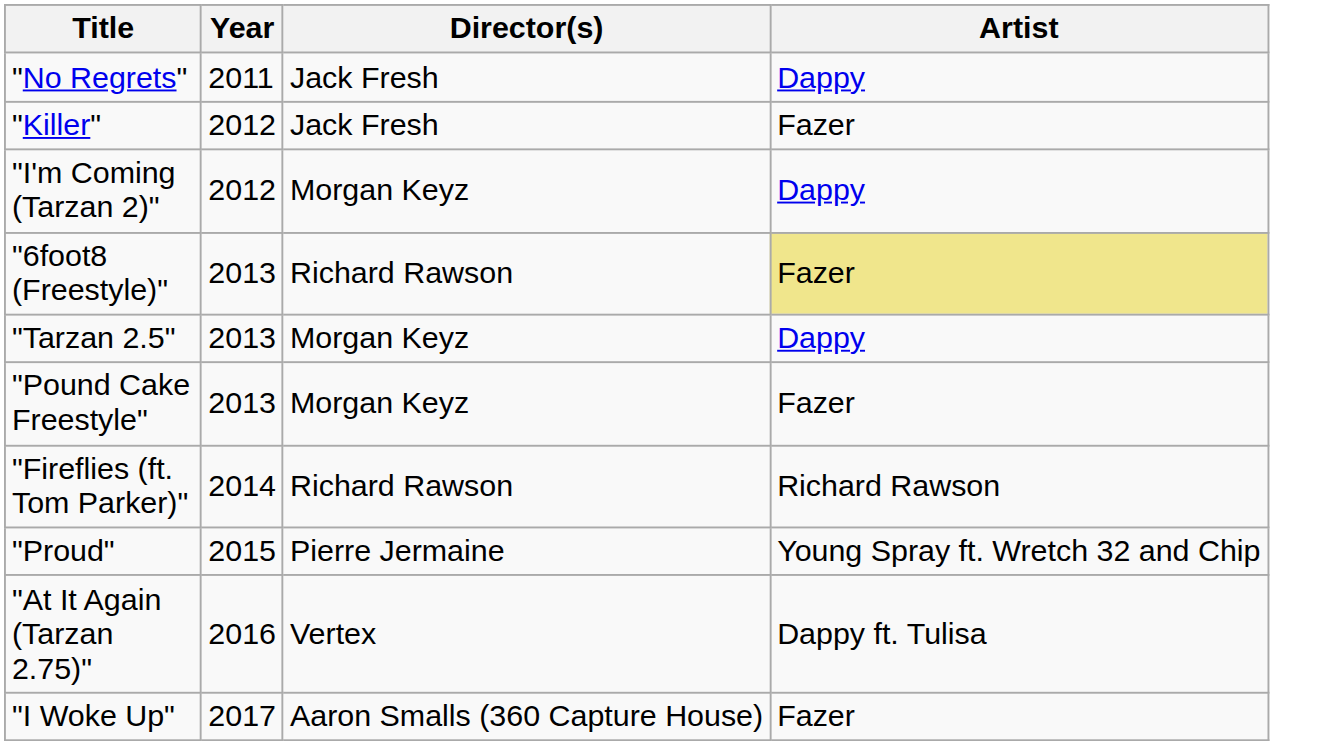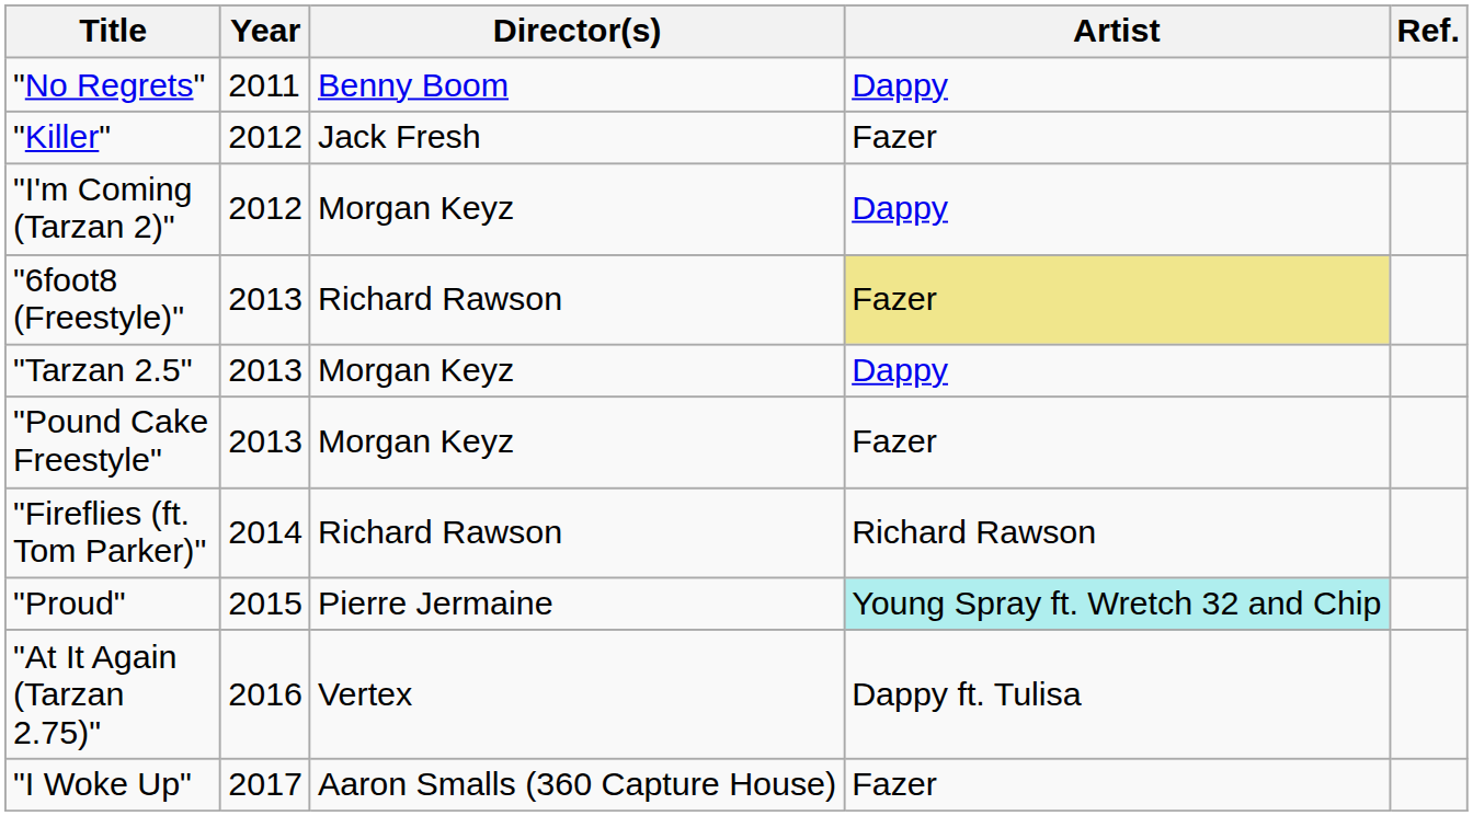+ column: Ref.
"No Regrets" | Director(s): Jack Fresh -> Benny Boom
"Proud" | Artist: no background -> paleturquoise background
